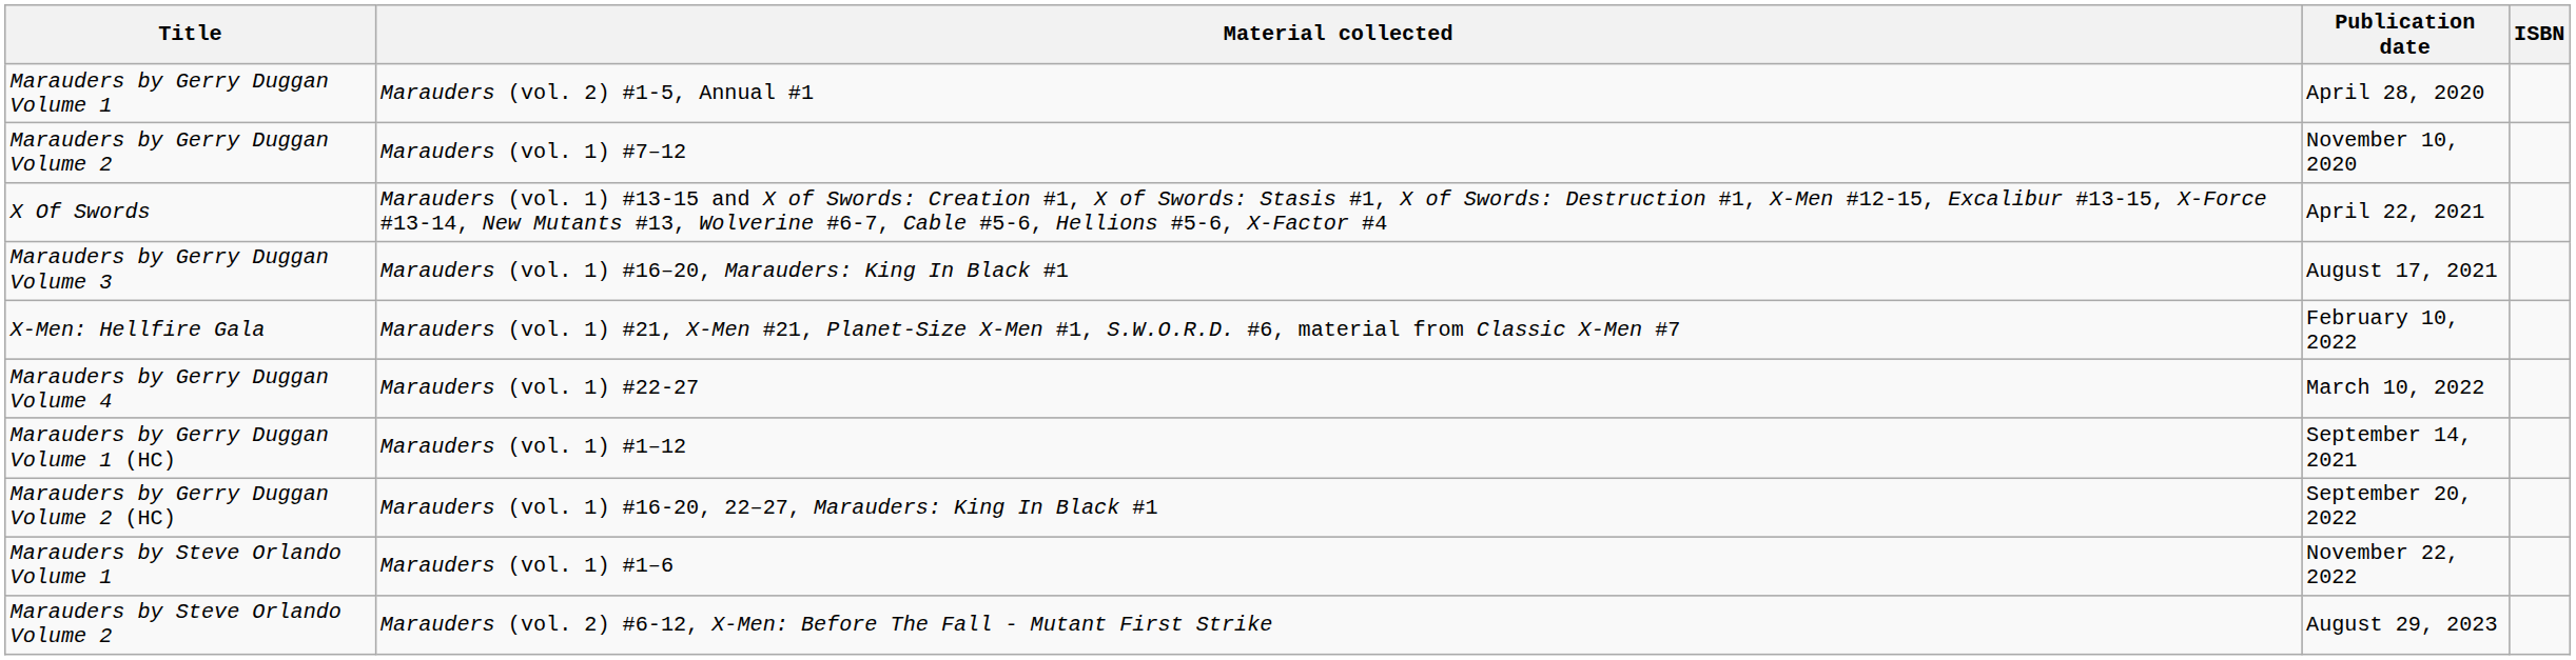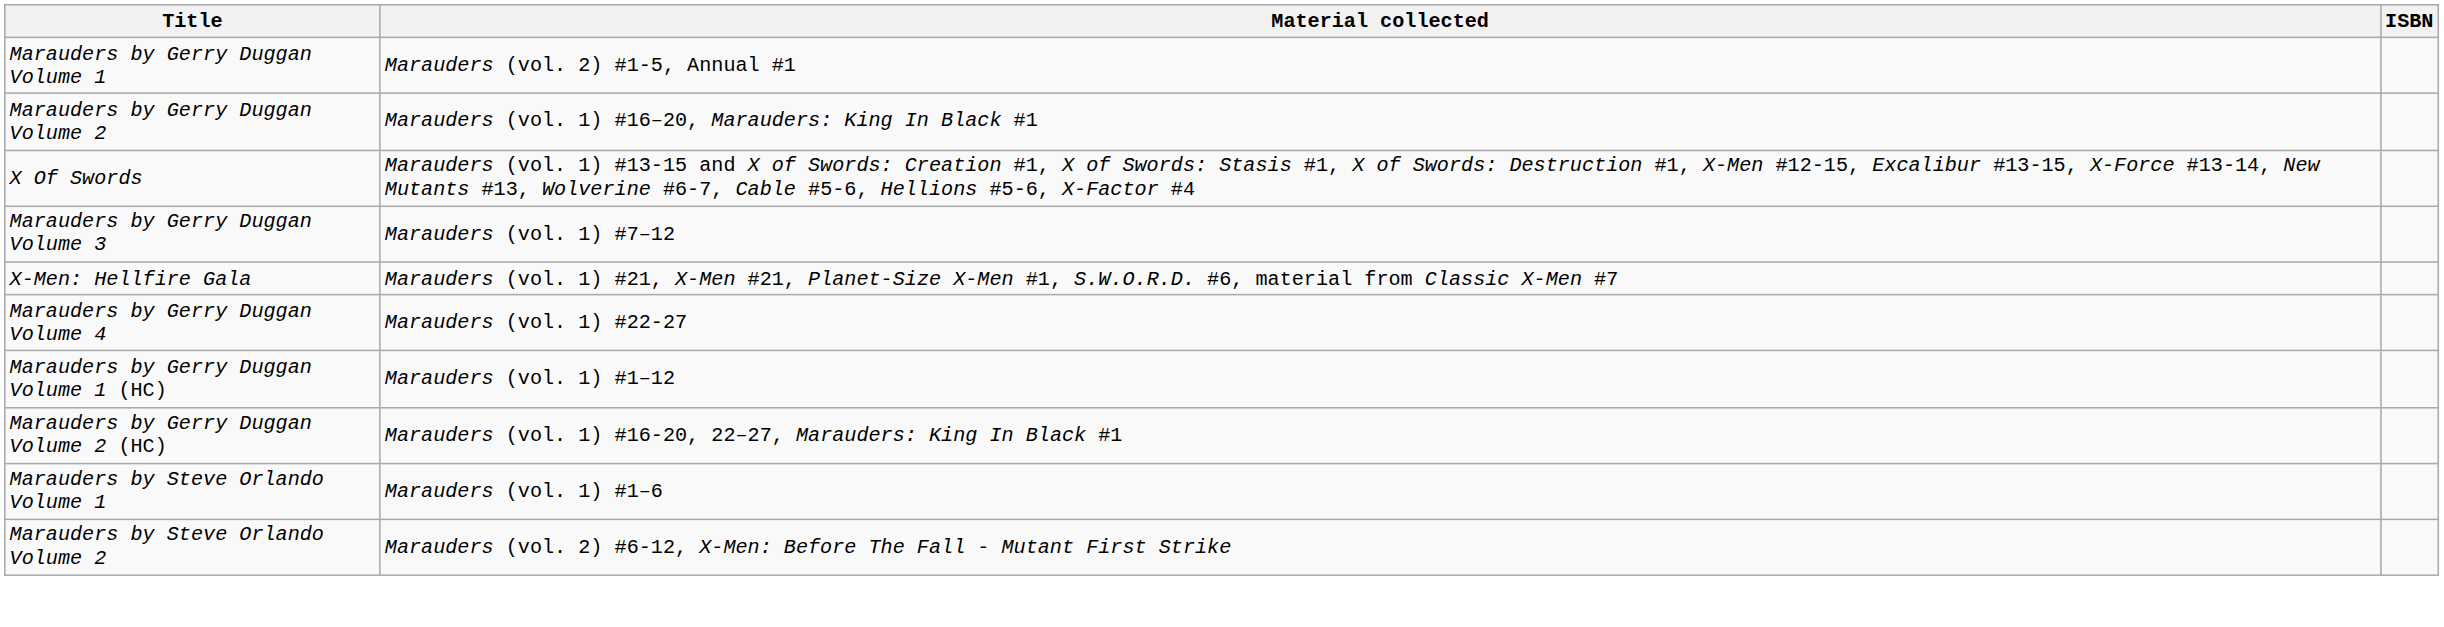- column: Publication date | April 28, 2020 | November 10, 2020 | April 22, 2021 | August 17, 2021 | February 10, 2022 | March 10, 2022 | September 14, 2021 | September 20, 2022 | November 22, 2022 | August 29, 2023
Marauders by Gerry Duggan Volume 2 | Material collected: Marauders (vol. 1) #7–12 -> Marauders (vol. 1) #16–20, Marauders: King In Black #1
Marauders by Gerry Duggan Volume 3 | Material collected: Marauders (vol. 1) #16–20, Marauders: King In Black #1 -> Marauders (vol. 1) #7–12
